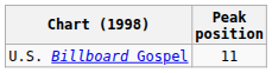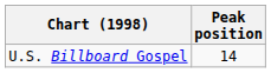U.S. Billboard Gospel | Peak position: 11 -> 14
